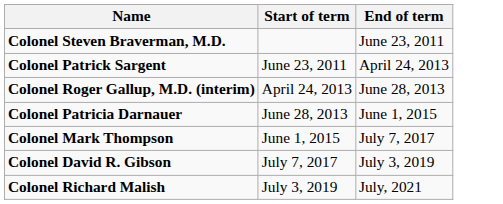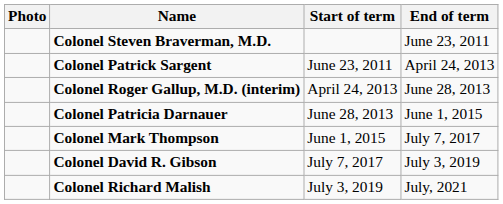+ column: Photo
